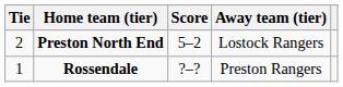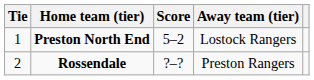Preston North End | Tie: 2 -> 1
Rossendale | Tie: 1 -> 2
